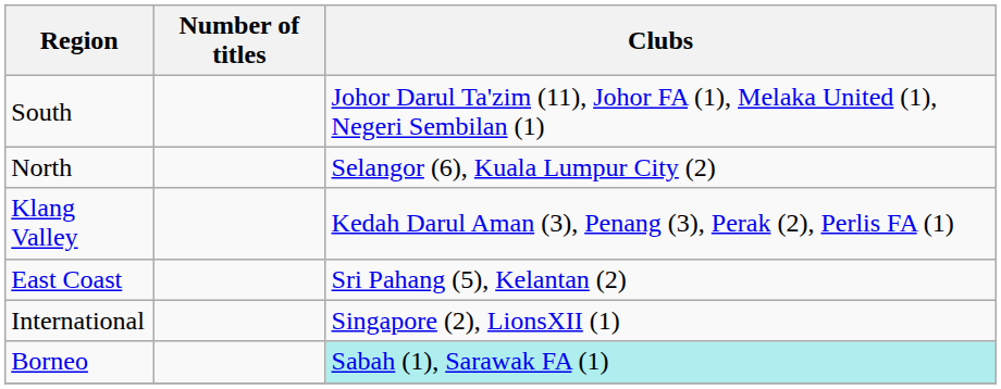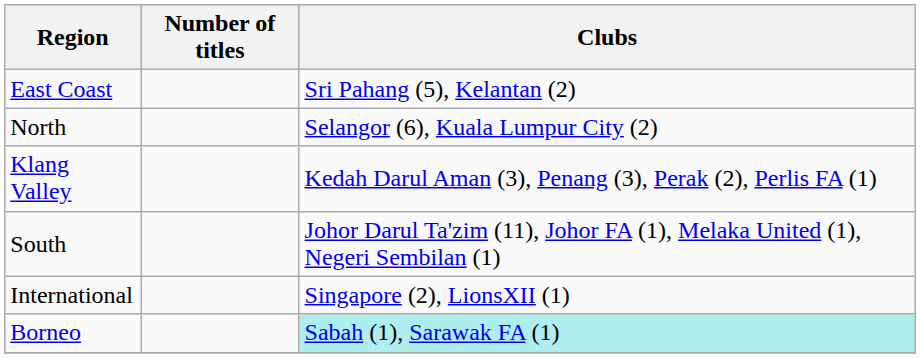rows swapped: South <-> East Coast
